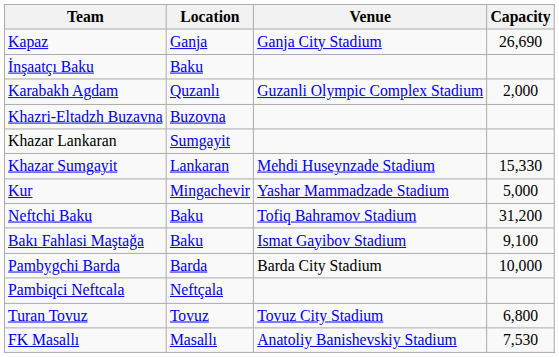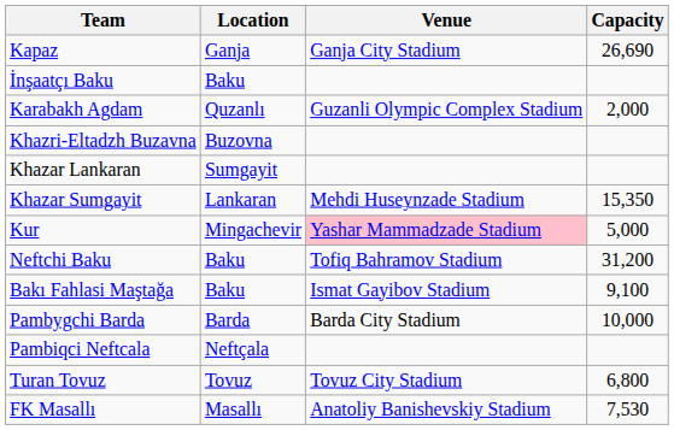Khazar Sumgayit | Capacity: 15,330 -> 15,350
Kur | Venue: no background -> pink background
